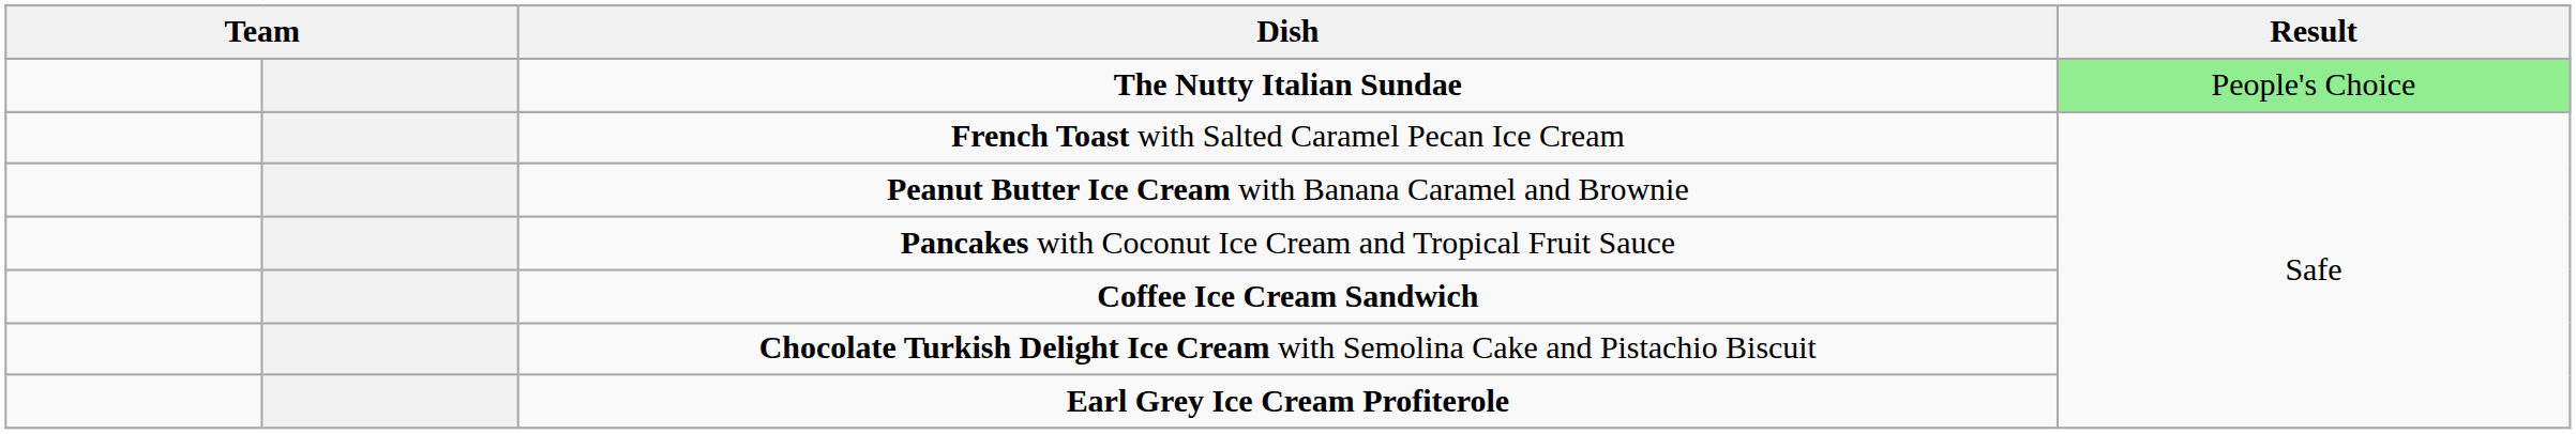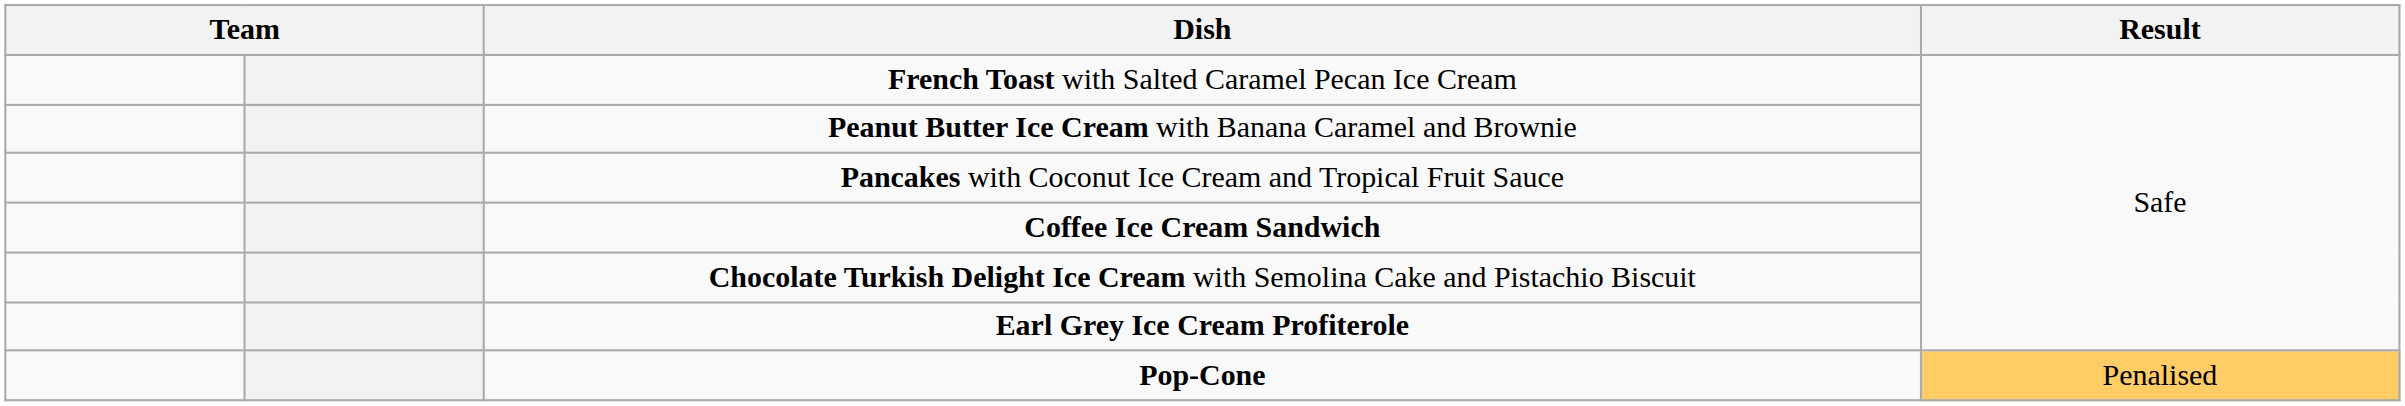- row: The Nutty Italian Sundae | People's Choice
+ row: Pop-Cone | Penalised
